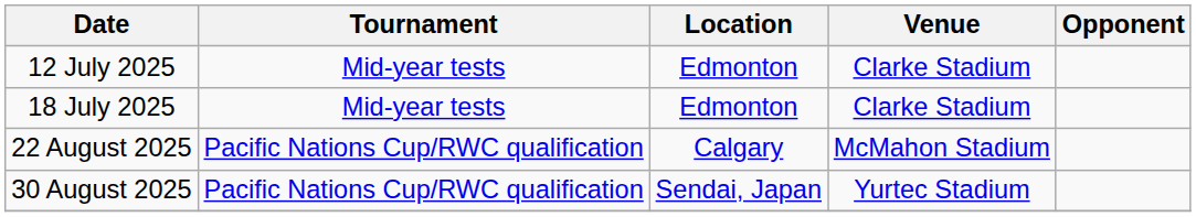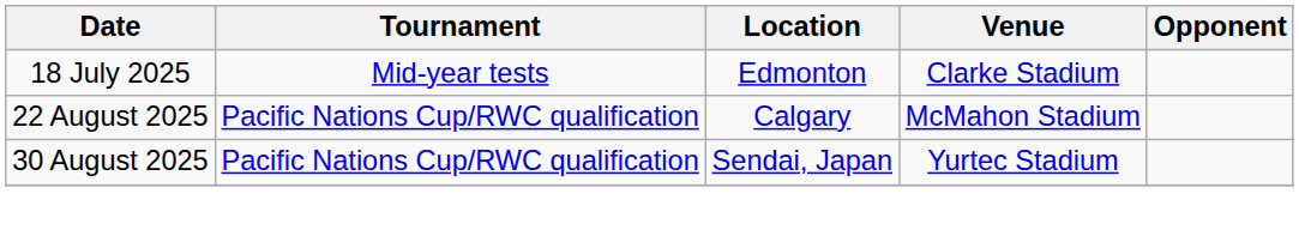- row: 12 July 2025 | Mid-year tests | Edmonton | Clarke Stadium
